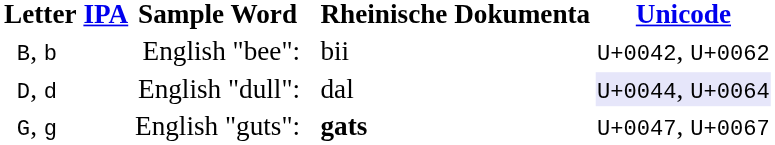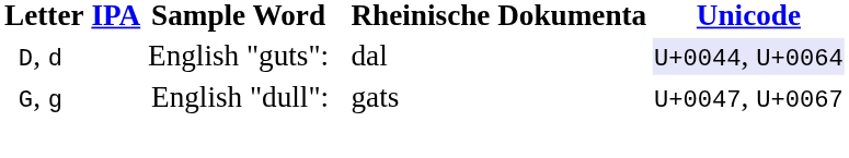- row: B, b | English "bee": | bii | U+0042, U+0062
D, d | Sample Word: English "dull": -> English "guts":
G, g | Sample Word: English "guts": -> English "dull":
G, g | Rheinische Dokumenta: bold -> normal
